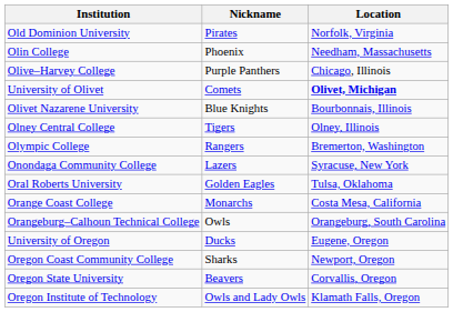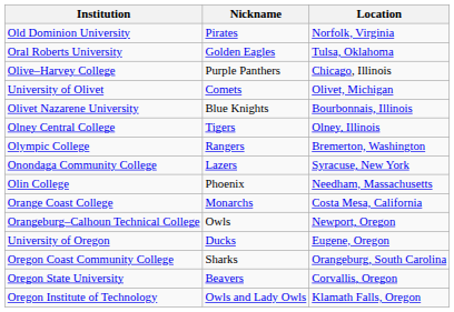rows swapped: Olin College <-> Oral Roberts University
University of Olivet | Location: bold -> normal
Orangeburg–Calhoun Technical College | Location: Orangeburg, South Carolina -> Newport, Oregon
Oregon Coast Community College | Location: Newport, Oregon -> Orangeburg, South Carolina
